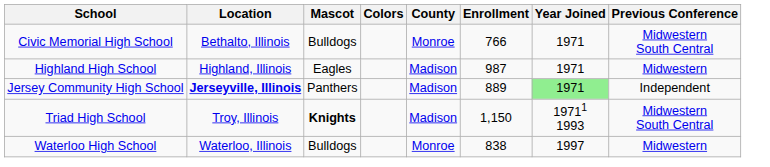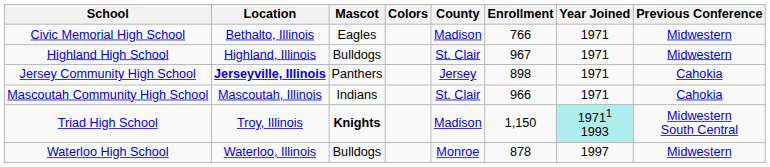Civic Memorial High School | Mascot: Bulldogs -> Eagles
Civic Memorial High School | County: Monroe -> Madison
Civic Memorial High School | Previous Conference: Midwestern South Central -> Midwestern
Highland High School | Mascot: Eagles -> Bulldogs
Highland High School | County: Madison -> St. Clair
Highland High School | Enrollment: 987 -> 967
Jersey Community High School | County: Madison -> Jersey
Jersey Community High School | Enrollment: 889 -> 898
Jersey Community High School | Year Joined: lightgreen background -> no background
Jersey Community High School | Previous Conference: Independent -> Cahokia
+ row: Mascoutah Community High School | Mascoutah, Illinois | Indians | St. Clair | 966 | 1971 | Cahokia
Triad High School | Year Joined: no background -> paleturquoise background
Waterloo High School | Enrollment: 838 -> 878
